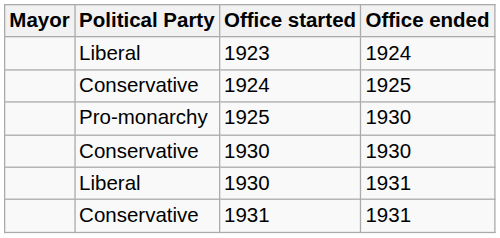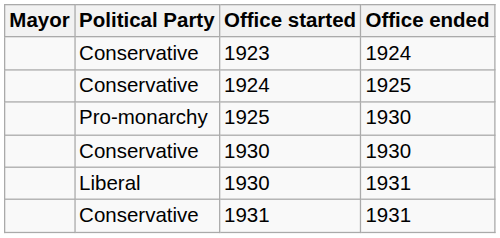1923 | Political Party: Liberal -> Conservative
